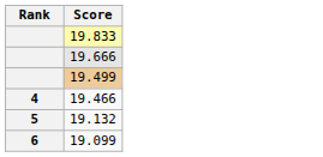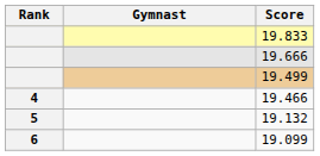+ column: Gymnast
